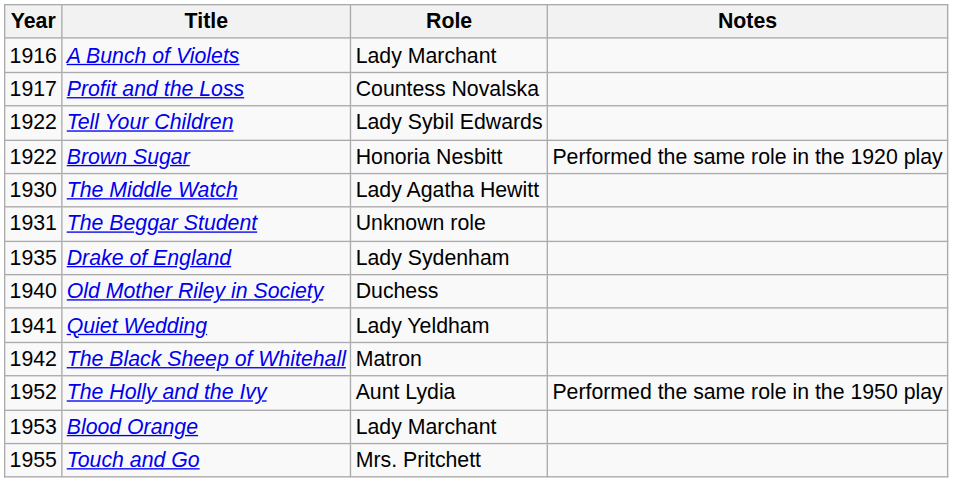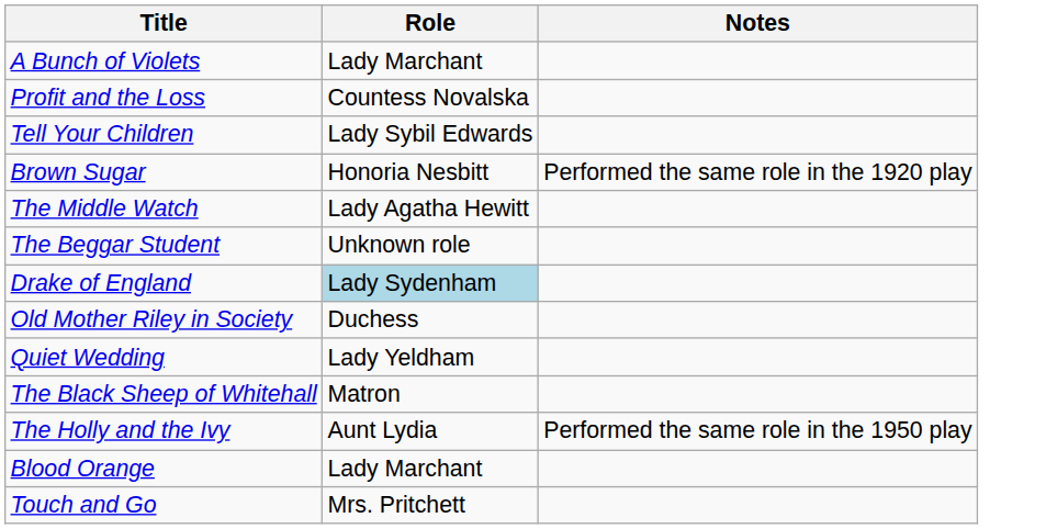- column: Year | 1916 | 1917 | 1922 | 1922 | 1930 | 1931 | 1935 | 1940 | 1941 | 1942 | 1952 | 1953 | 1955
Drake of England | Role: no background -> lightblue background
